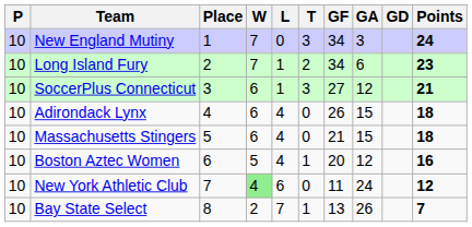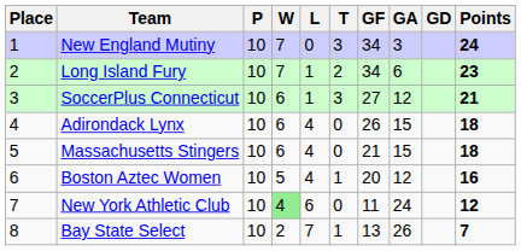columns swapped: Place <-> P
